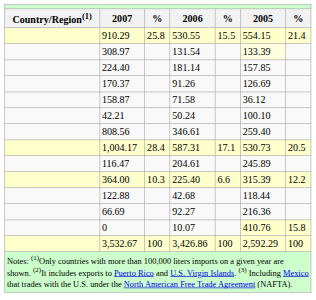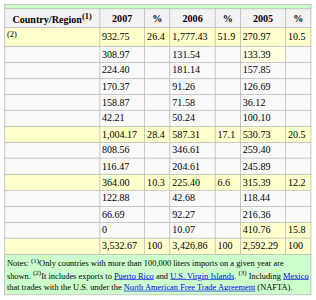+ row: (2) | 932.75 | 26.4 | 1,777.43 | 51.9 | 270.97 | 10.5
- row: 910.29 | 25.8 | 530.55 | 15.5 | 554.15 | 21.4
rows swapped: 1,004.17 <-> 808.56
